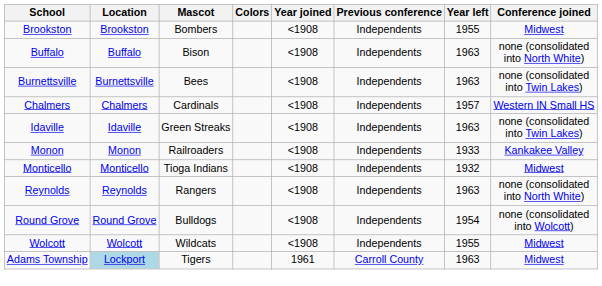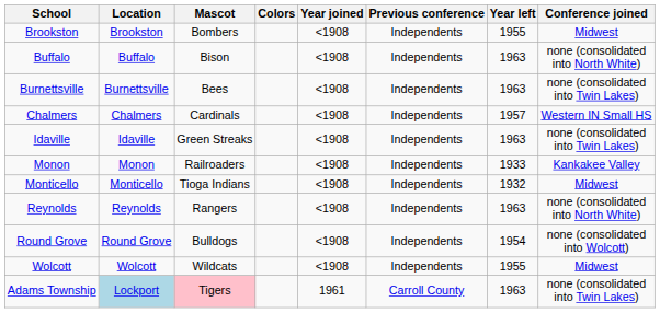Adams Township | Mascot: no background -> pink background
Adams Township | Conference joined: Midwest -> none (consolidated into Twin Lakes)
